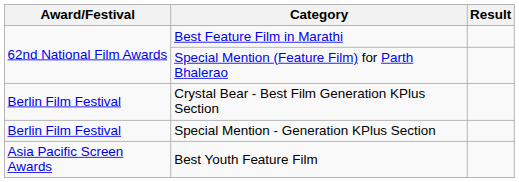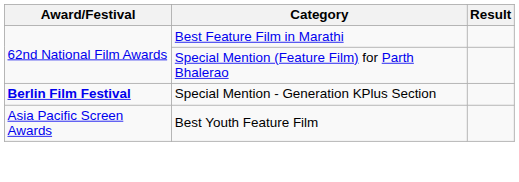- row: Berlin Film Festival | Crystal Bear - Best Film Generation KPlus Section
Special Mention - Generation KPlus Section | Award/Festival: normal -> bold
